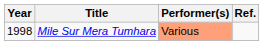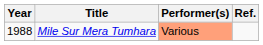Mile Sur Mera Tumhara | Year: 1998 -> 1988
